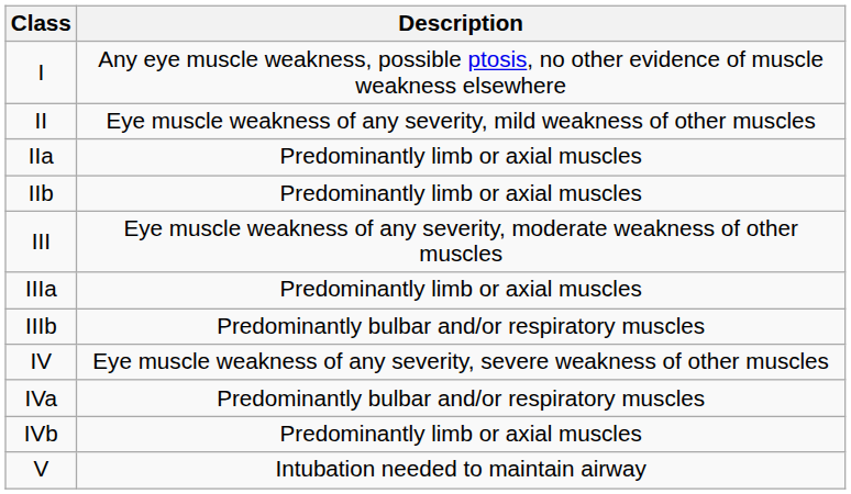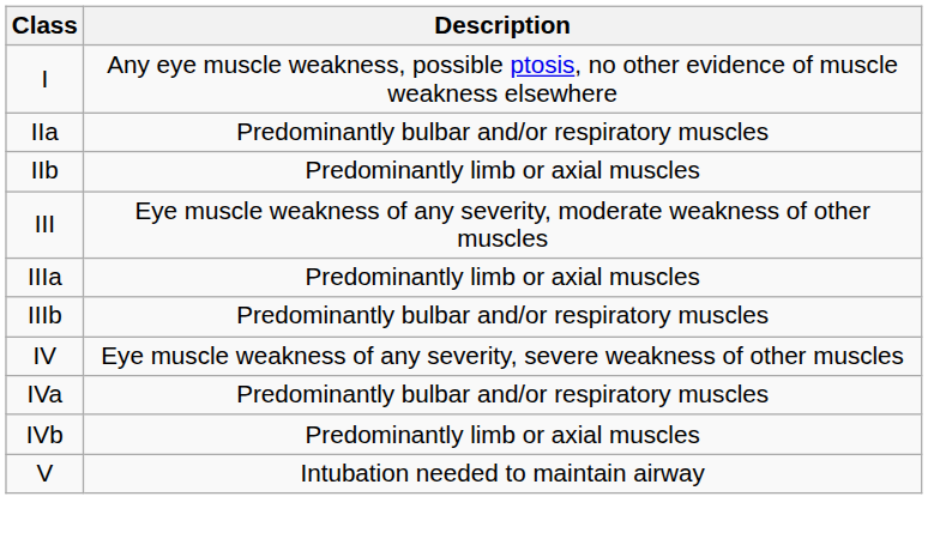- row: II | Eye muscle weakness of any severity, mild weakness of other muscles
IIa | Description: Predominantly limb or axial muscles -> Predominantly bulbar and/or respiratory muscles
